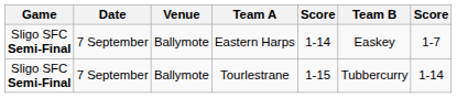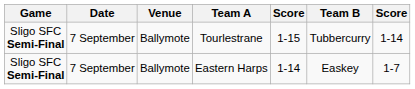rows swapped: Eastern Harps <-> Tourlestrane
